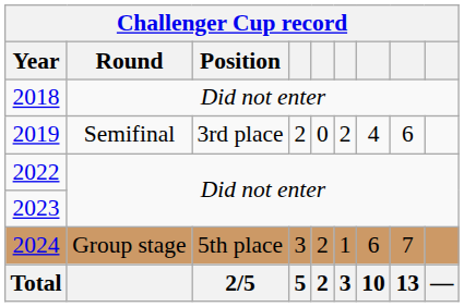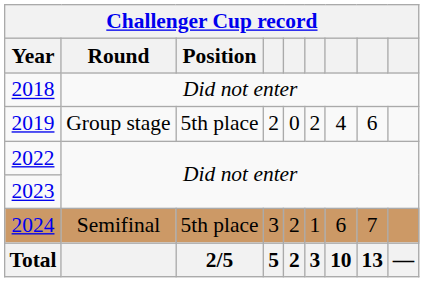2019 | Round: Semifinal -> Group stage
2019 | Position: 3rd place -> 5th place
2024 | Round: Group stage -> Semifinal
